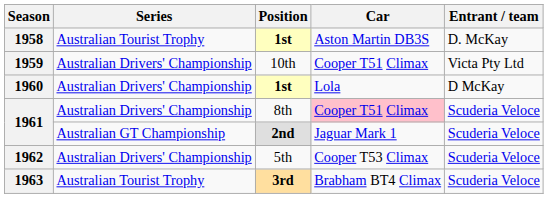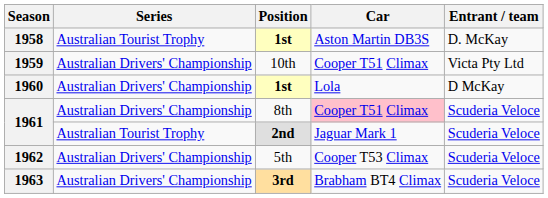1961 / 2nd | Series: Australian GT Championship -> Australian Tourist Trophy
1963 | Series: Australian Tourist Trophy -> Australian Drivers' Championship
